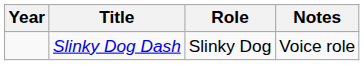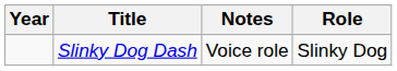columns swapped: Role <-> Notes
